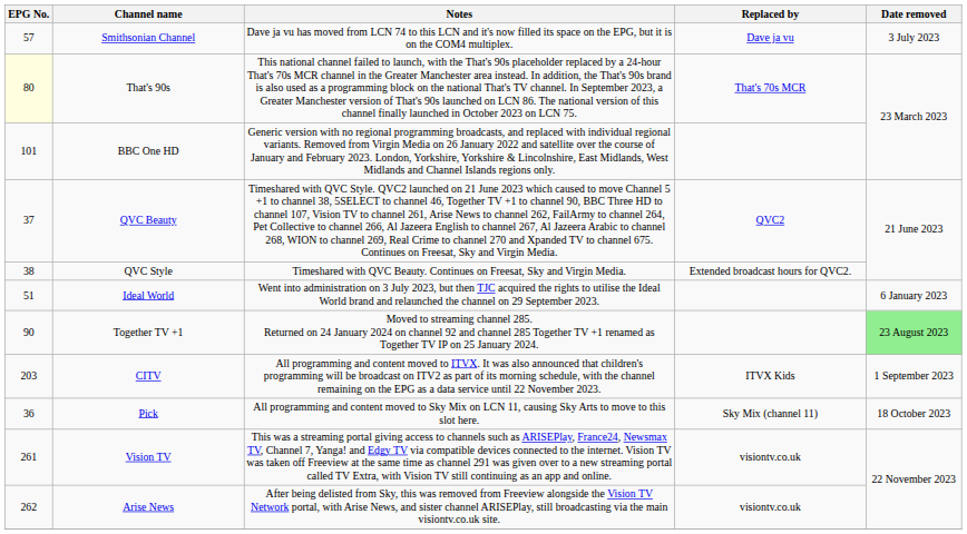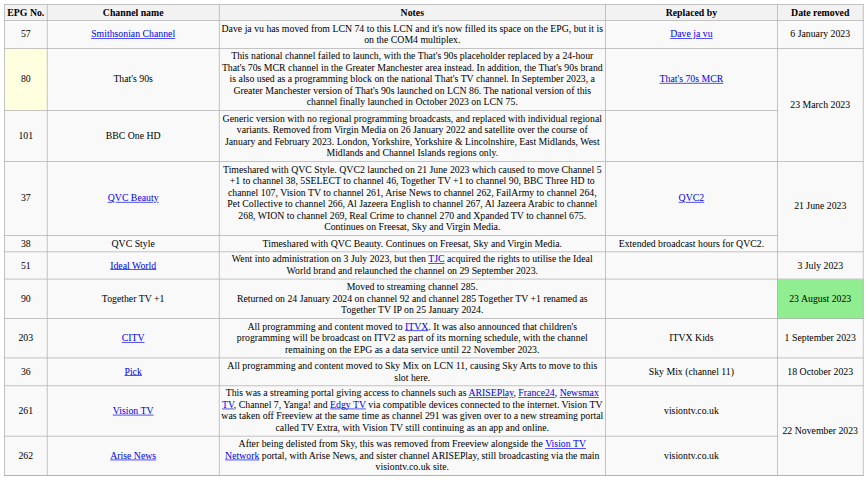Smithsonian Channel | Date removed: 3 July 2023 -> 6 January 2023
Ideal World | Date removed: 6 January 2023 -> 3 July 2023
